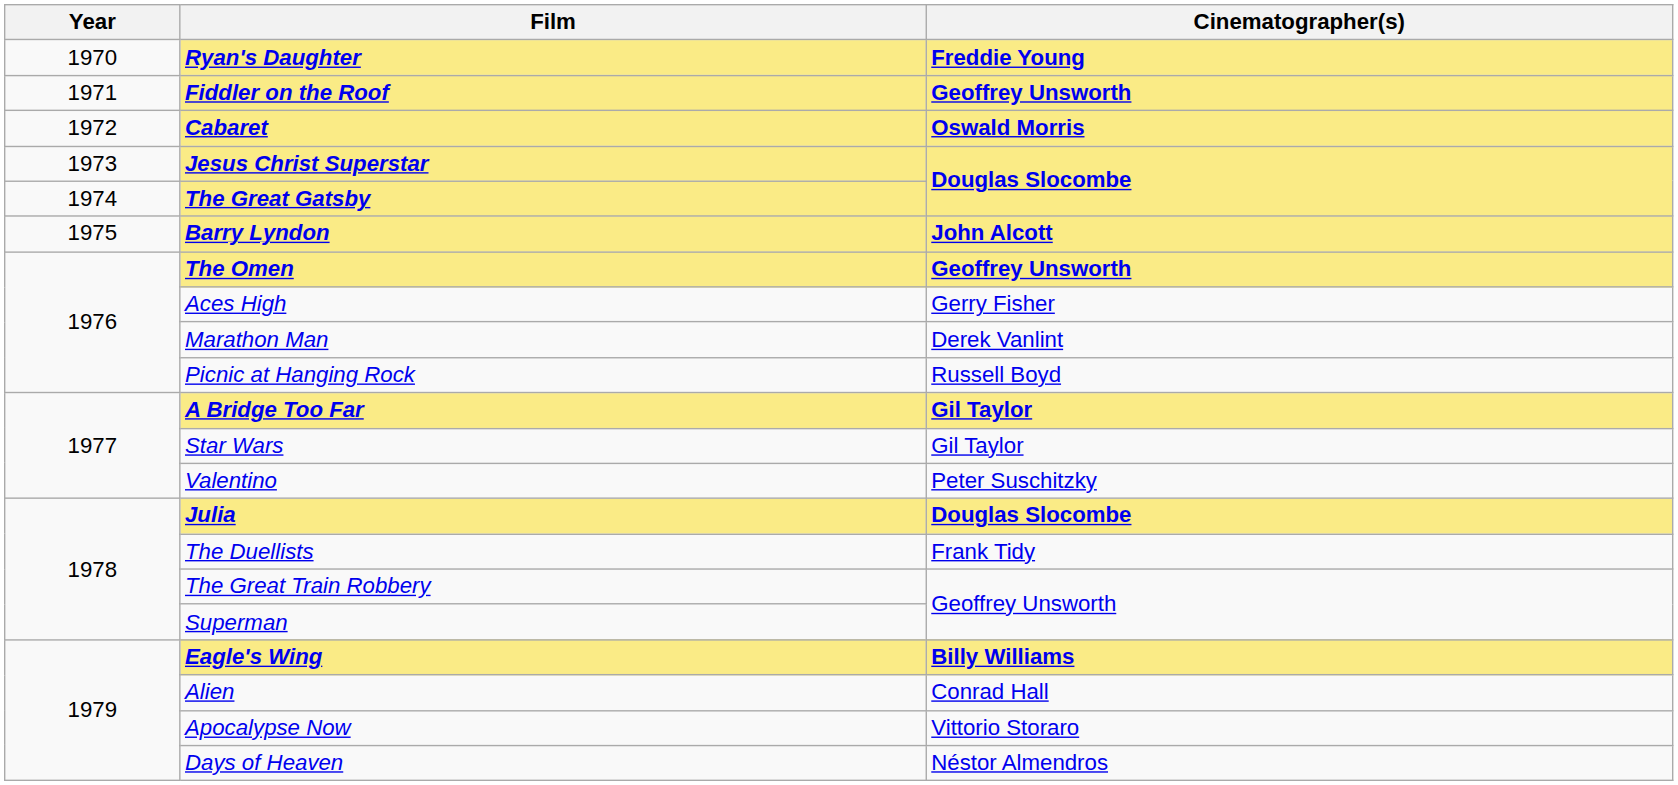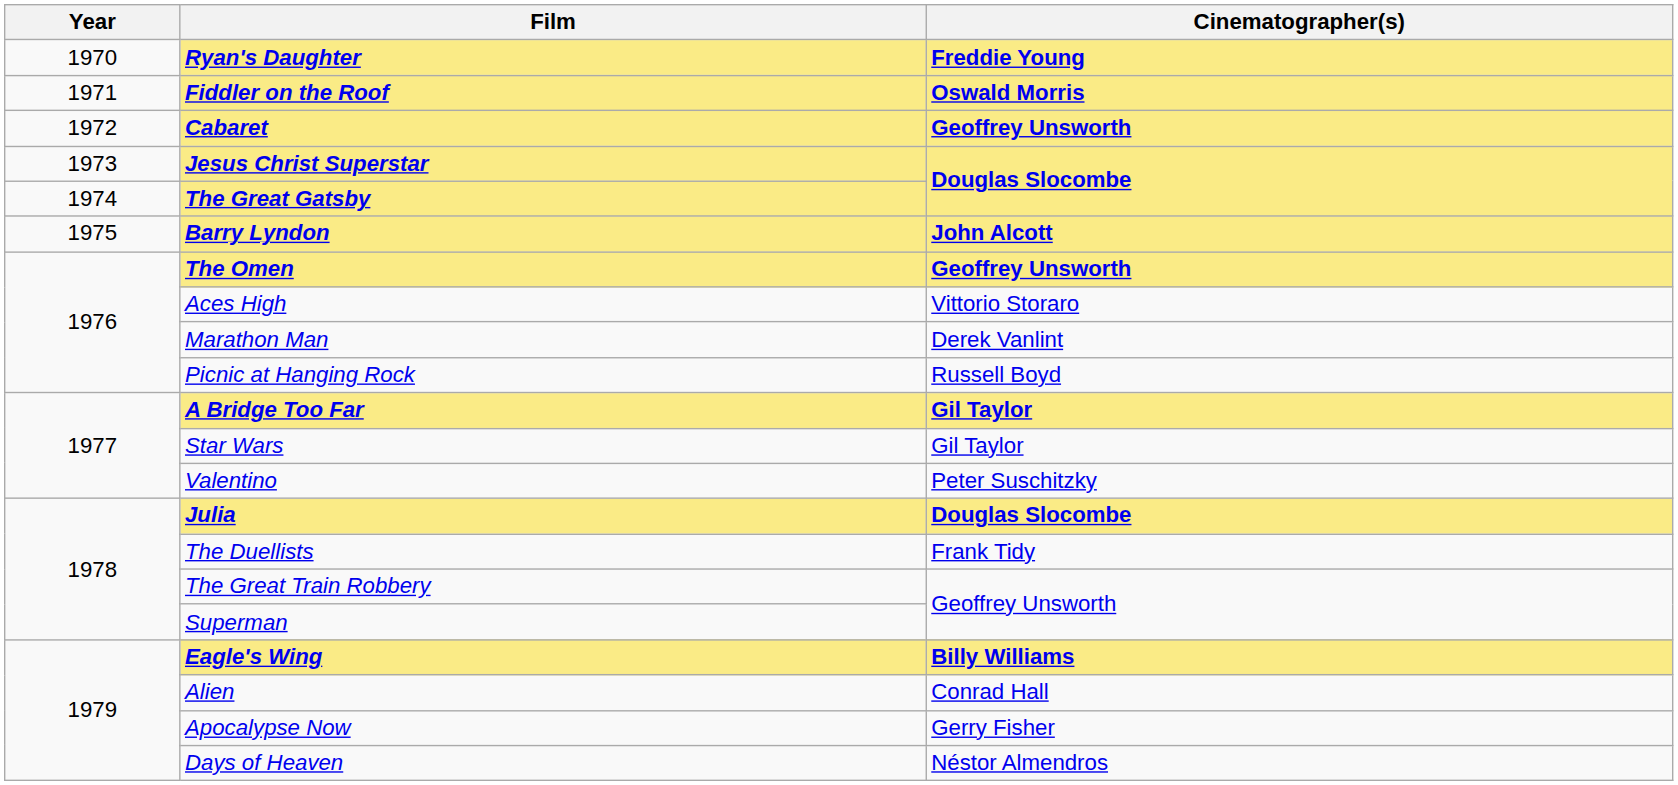Fiddler on the Roof | Cinematographer(s): Geoffrey Unsworth -> Oswald Morris
Cabaret | Cinematographer(s): Oswald Morris -> Geoffrey Unsworth
Aces High | Cinematographer(s): Gerry Fisher -> Vittorio Storaro
Apocalypse Now | Cinematographer(s): Vittorio Storaro -> Gerry Fisher
